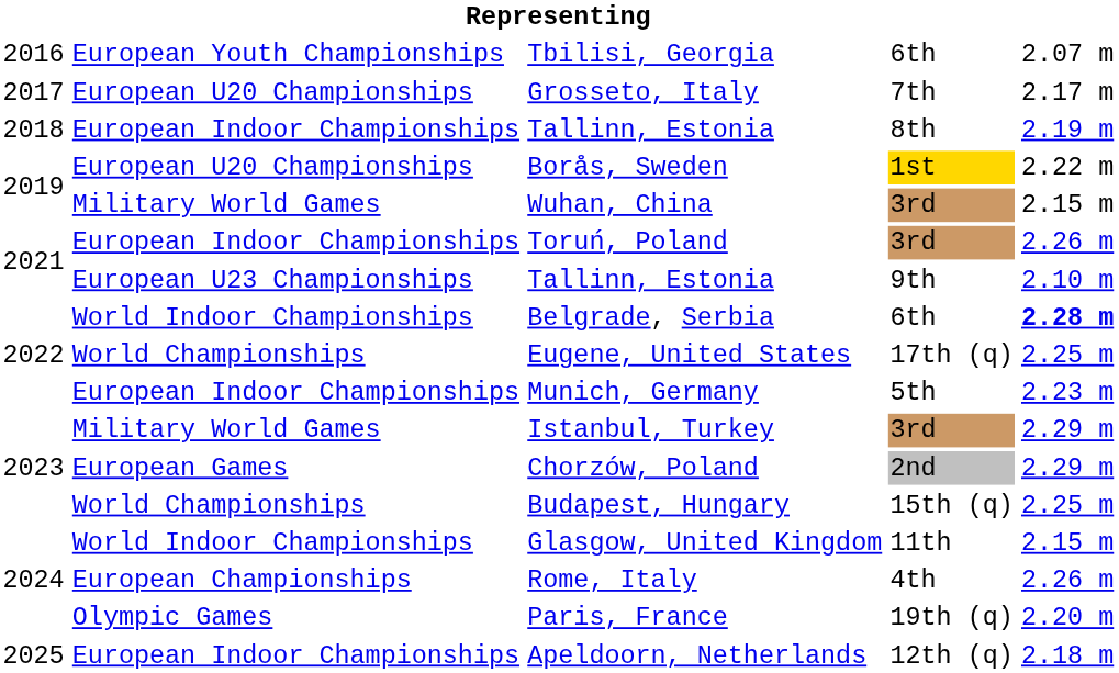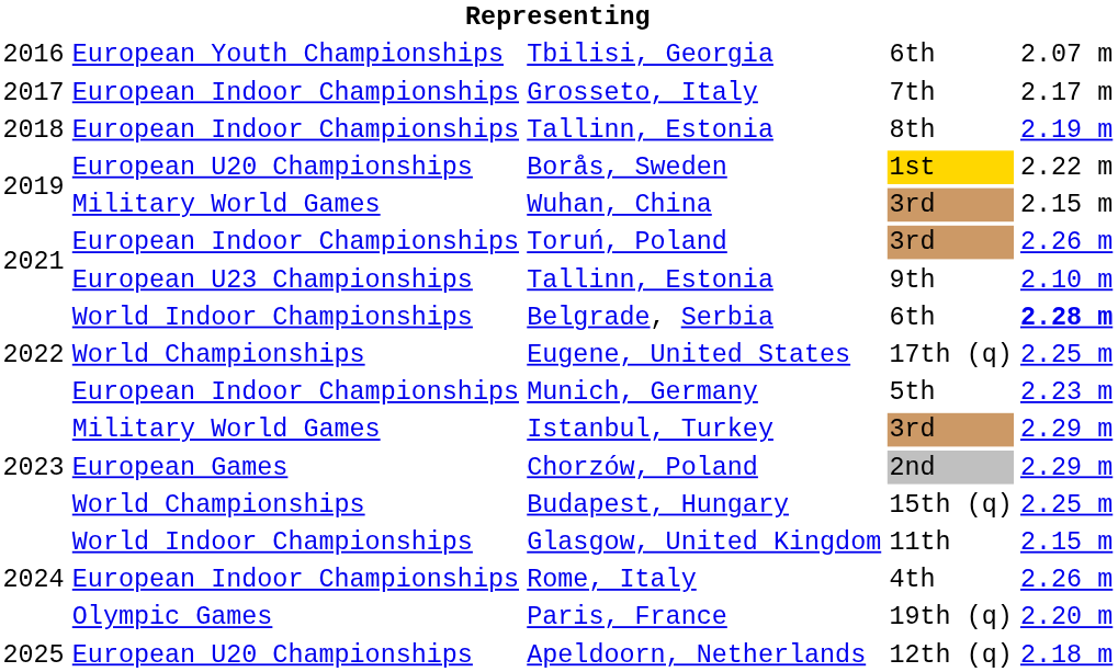Grosseto, Italy | column 2: European U20 Championships -> European Indoor Championships
Rome, Italy | column 2: European Championships -> European Indoor Championships
Apeldoorn, Netherlands | column 2: European Indoor Championships -> European U20 Championships
